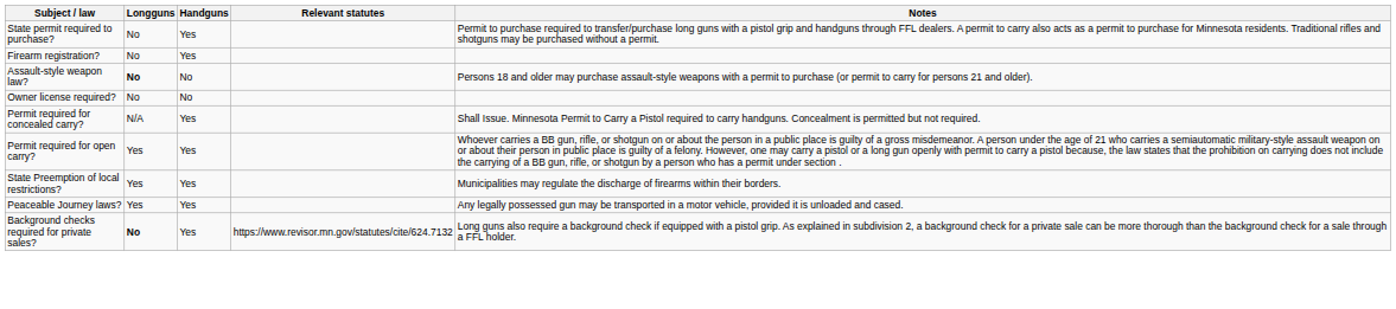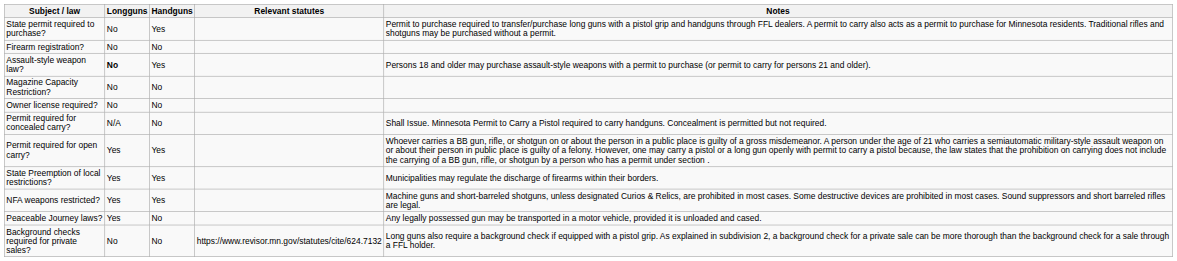Firearm registration? | Handguns: Yes -> No
Assault-style weapon law? | Handguns: No -> Yes
+ row: Magazine Capacity Restriction? | No | No
Permit required for concealed carry? | Handguns: Yes -> No
+ row: NFA weapons restricted? | Yes | Yes | Machine guns and short-barreled shotguns, unless designated Curios & Relics, are prohibited in most cases. Some destructive devices are prohibited in most cases. Sound suppressors and short barreled rifles are legal.
Peaceable Journey laws? | Handguns: Yes -> No
Background checks required for private sales? | Longguns: bold -> normal
Background checks required for private sales? | Handguns: Yes -> No
